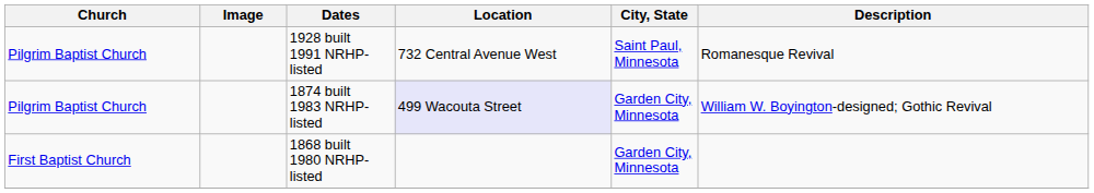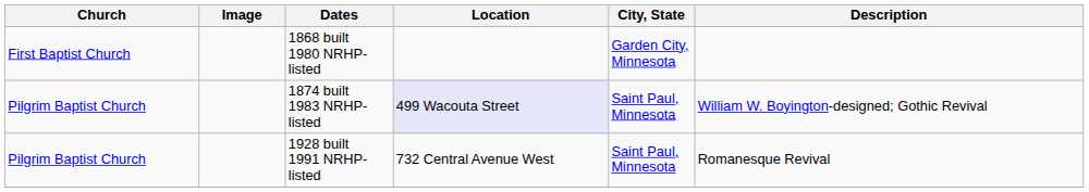rows swapped: 1868 built 1980 NRHP-listed <-> 1928 built 1991 NRHP-listed
1874 built 1983 NRHP-listed | City, State: Garden City, Minnesota -> Saint Paul, Minnesota
